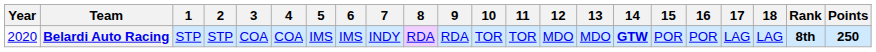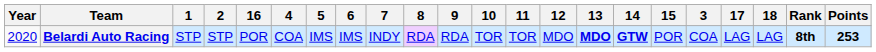columns swapped: 3 <-> 16
Belardi Auto Racing | 13: normal -> bold
Belardi Auto Racing | Points: 250 -> 253
